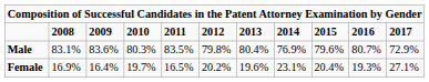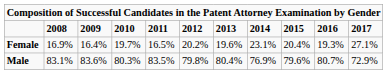rows swapped: Male <-> Female
